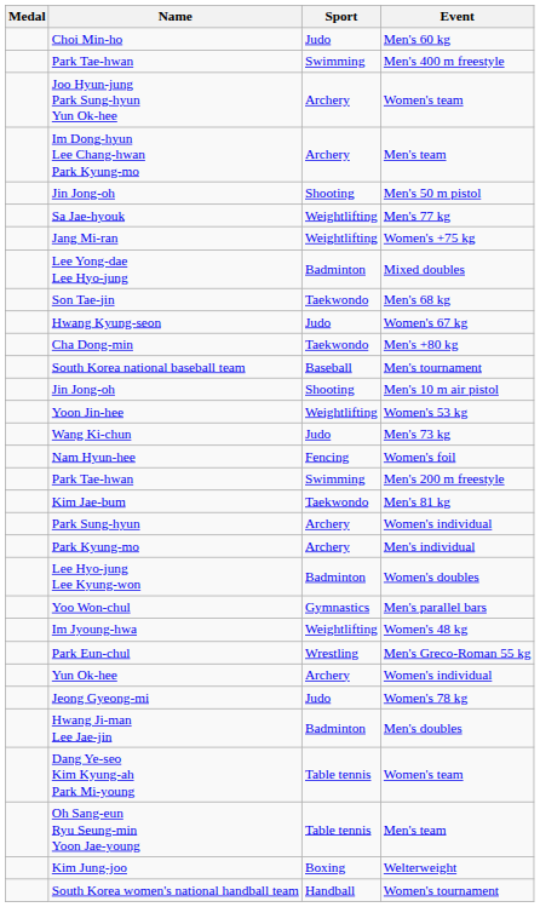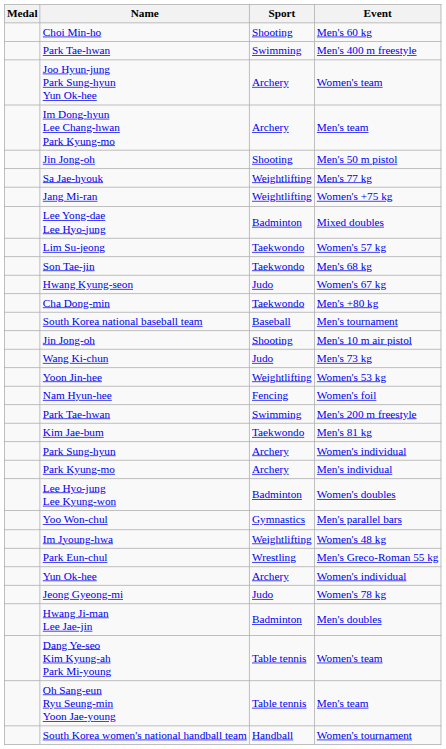Choi Min-ho | Sport: Judo -> Shooting
+ row: Lim Su-jeong | Taekwondo | Women's 57 kg
rows swapped: Yoon Jin-hee <-> Wang Ki-chun
- row: Kim Jung-joo | Boxing | Welterweight
